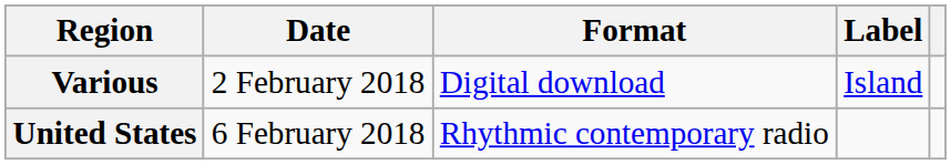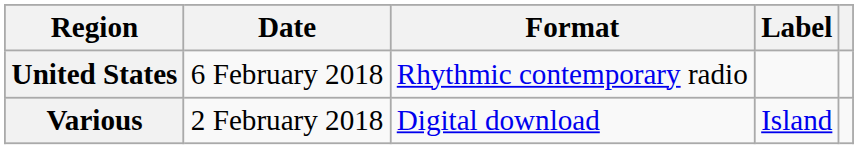rows swapped: Various <-> United States
